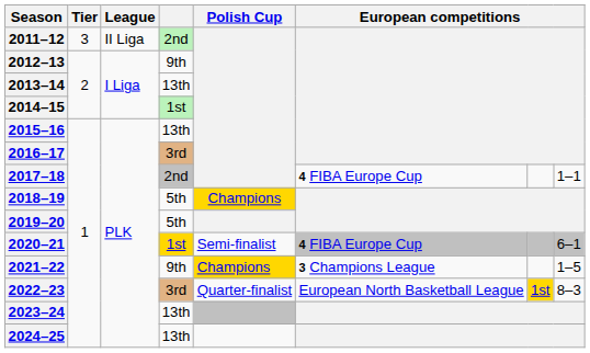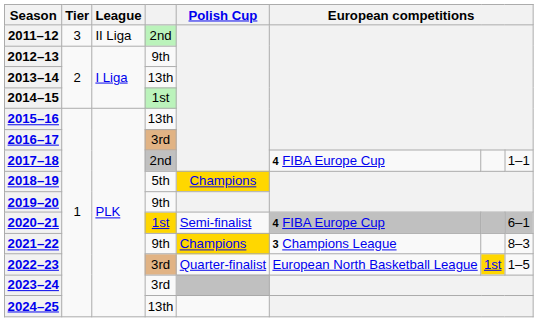2019–20 | column 4: 5th -> 9th
2021–22 | column 8: 1–5 -> 8–3
2022–23 | column 8: 8–3 -> 1–5
2023–24 | column 4: 13th -> 3rd
